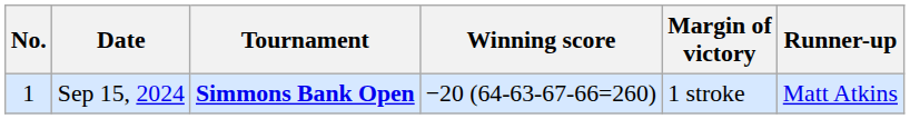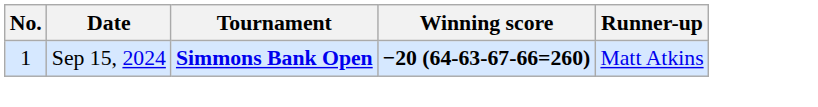- column: Margin of victory | 1 stroke
Sep 15, 2024 | Winning score: normal -> bold
